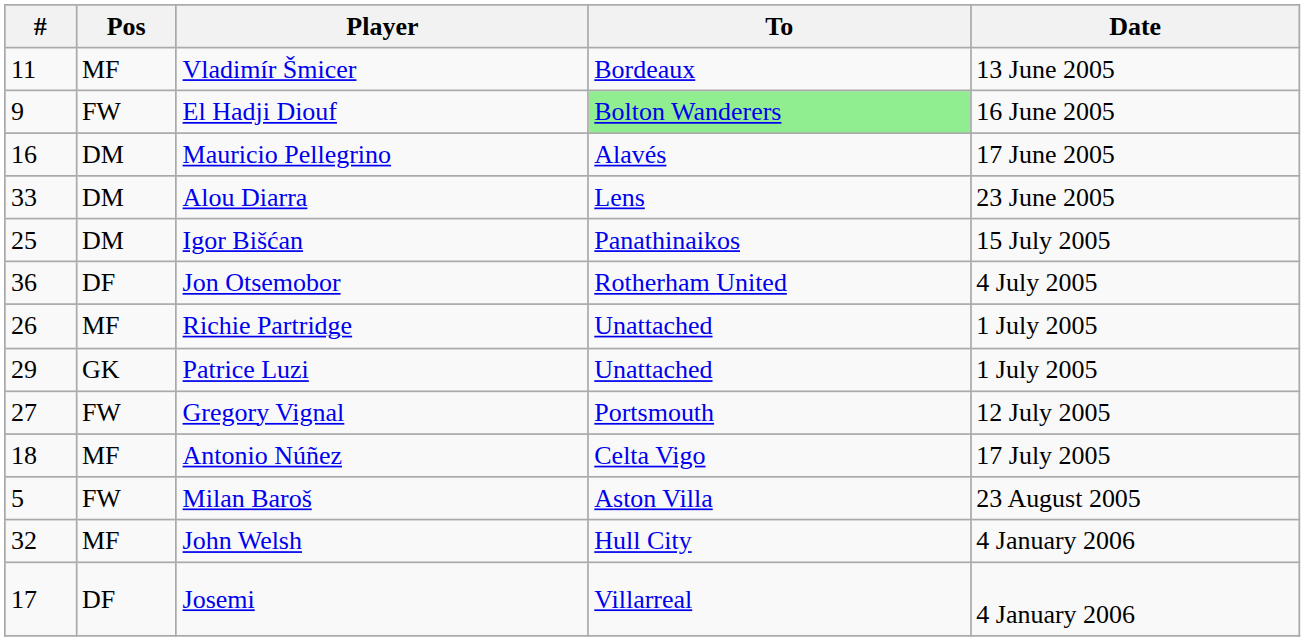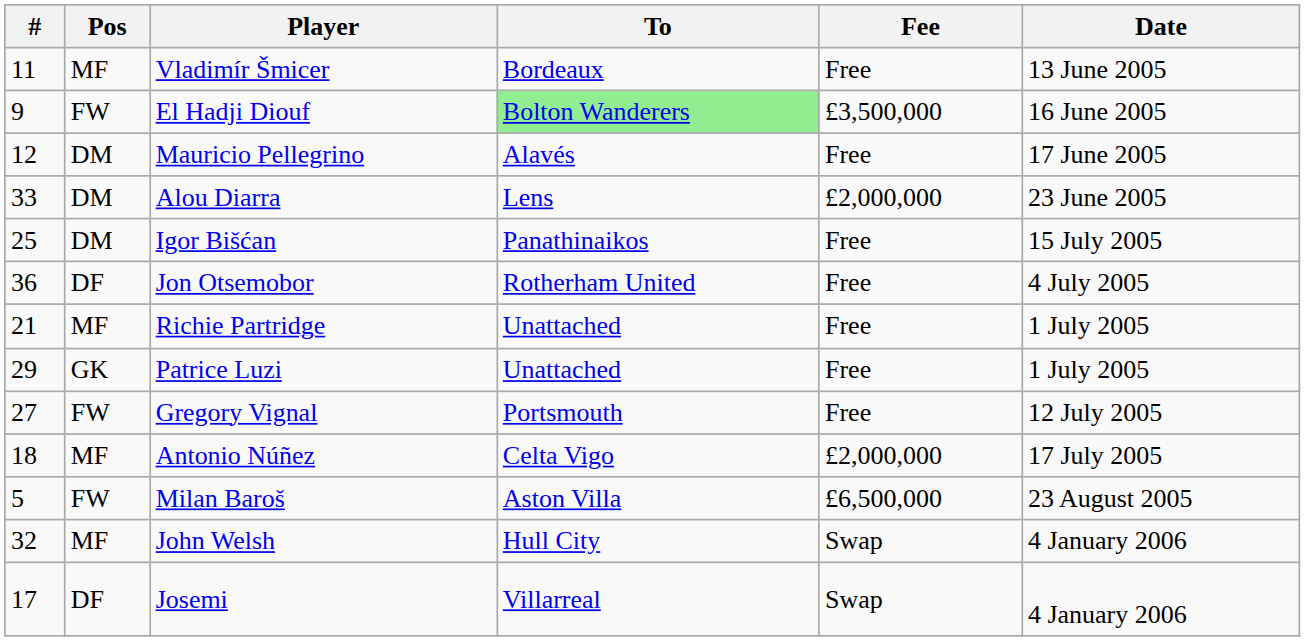+ column: Fee | Free | £3,500,000 | Free | £2,000,000 | Free | Free | Free | Free | Free | £2,000,000 | £6,500,000 | Swap | Swap
Mauricio Pellegrino | #: 16 -> 12
Richie Partridge | #: 26 -> 21
